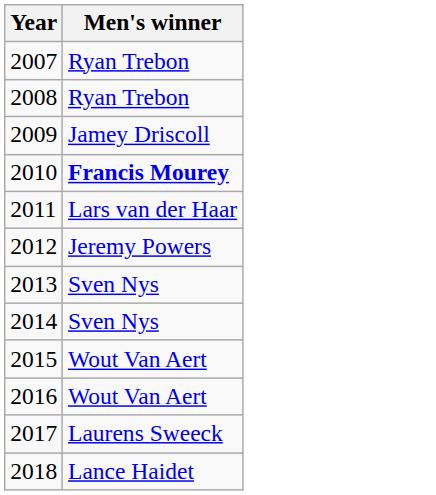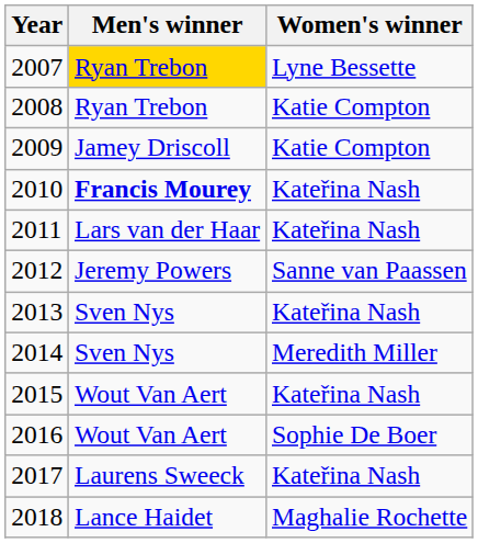+ column: Women's winner | Lyne Bessette | Katie Compton | Katie Compton | Kateřina Nash | Kateřina Nash | Sanne van Paassen | Kateřina Nash | Meredith Miller | Kateřina Nash | Sophie De Boer | Kateřina Nash | Maghalie Rochette
2007 | Men's winner: no background -> gold background
